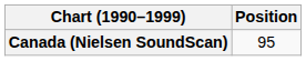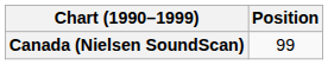Canada (Nielsen SoundScan) | Position: 95 -> 99
